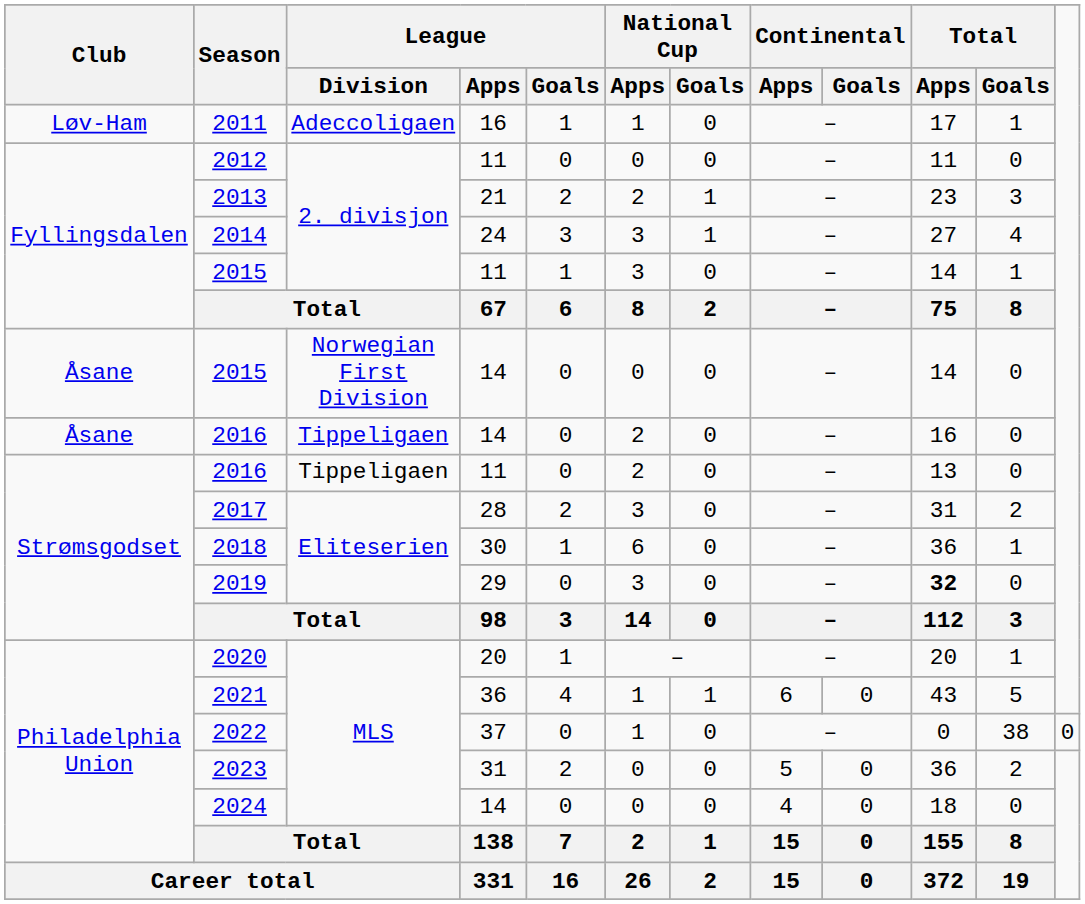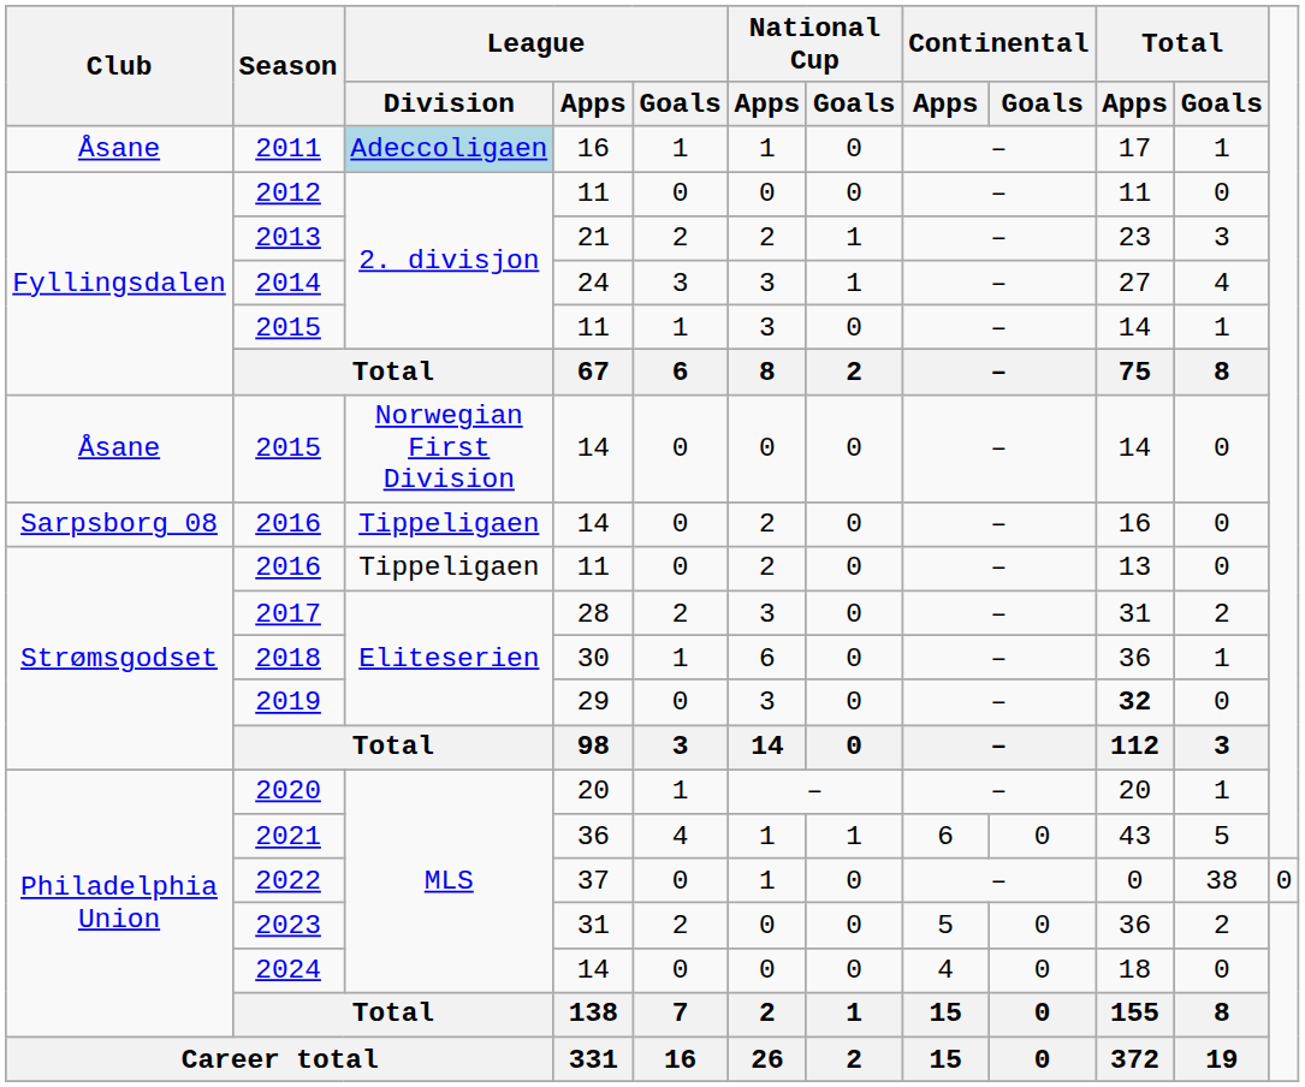2011 | Club: Løv-Ham -> Åsane
2011 | League / Division: no background -> lightblue background
2016 / 14 | Club: Åsane -> Sarpsborg 08
